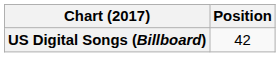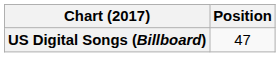US Digital Songs (Billboard) | Position: 42 -> 47
